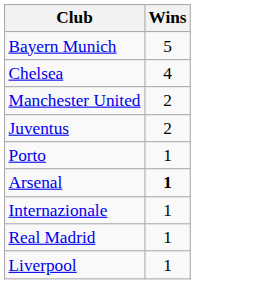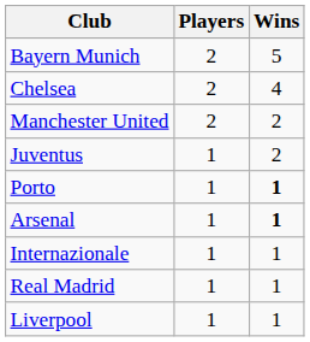+ column: Players | 2 | 2 | 2 | 1 | 1 | 1 | 1 | 1 | 1
Porto | Wins: normal -> bold
